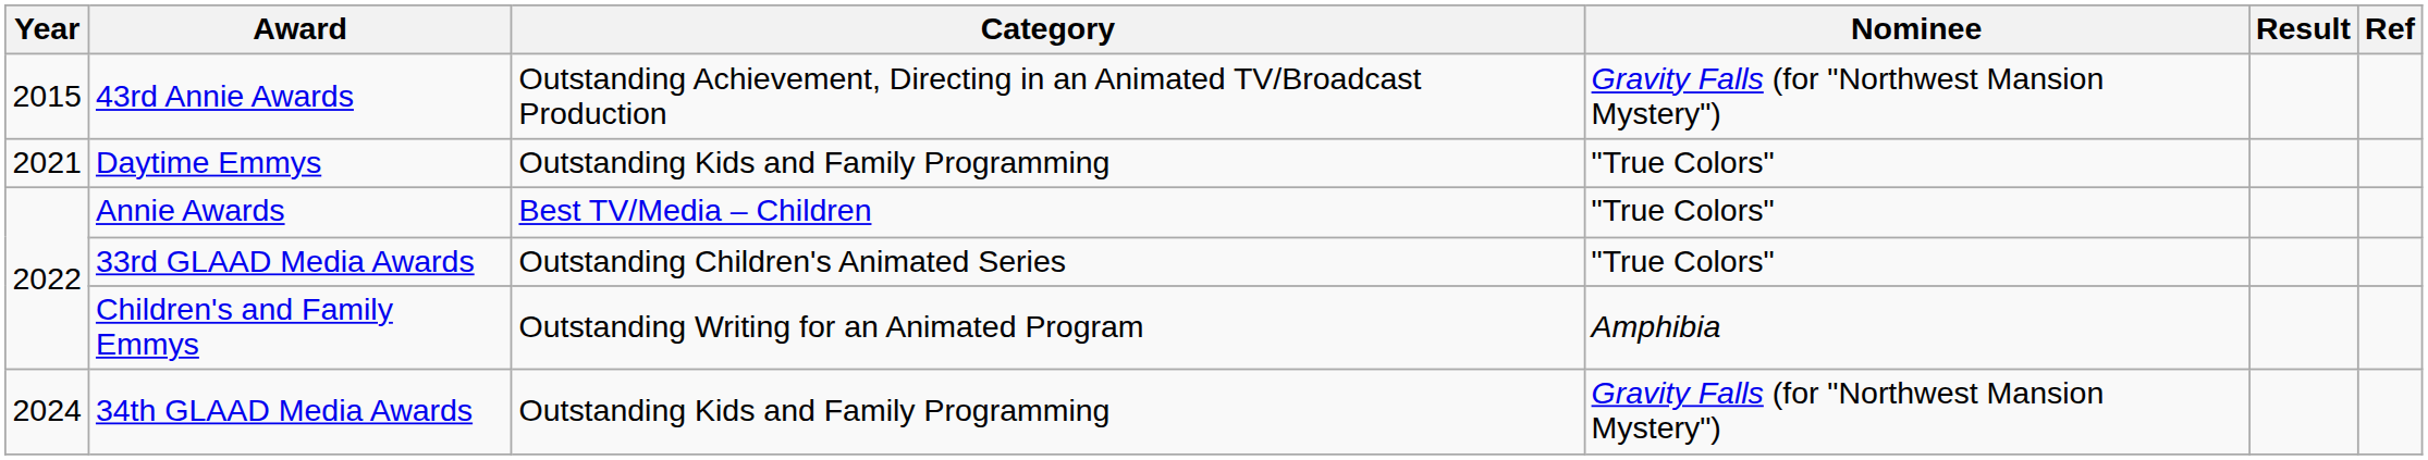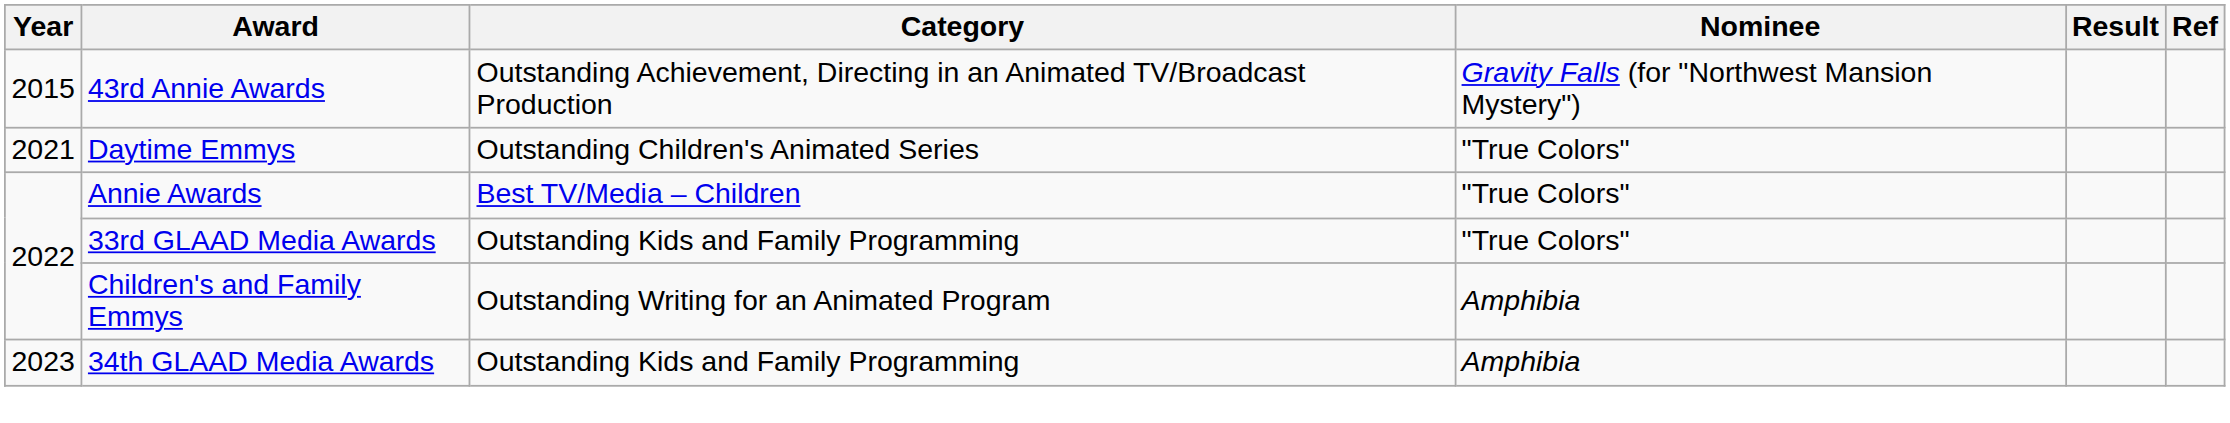Daytime Emmys | Category: Outstanding Kids and Family Programming -> Outstanding Children's Animated Series
33rd GLAAD Media Awards | Category: Outstanding Children's Animated Series -> Outstanding Kids and Family Programming
34th GLAAD Media Awards | Year: 2024 -> 2023
34th GLAAD Media Awards | Nominee: Gravity Falls (for "Northwest Mansion Mystery") -> Amphibia
